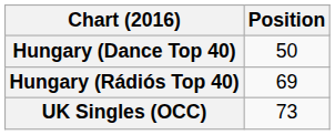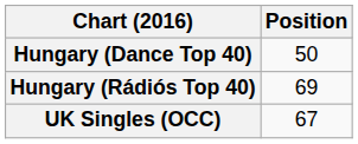UK Singles (OCC) | Position: 73 -> 67
